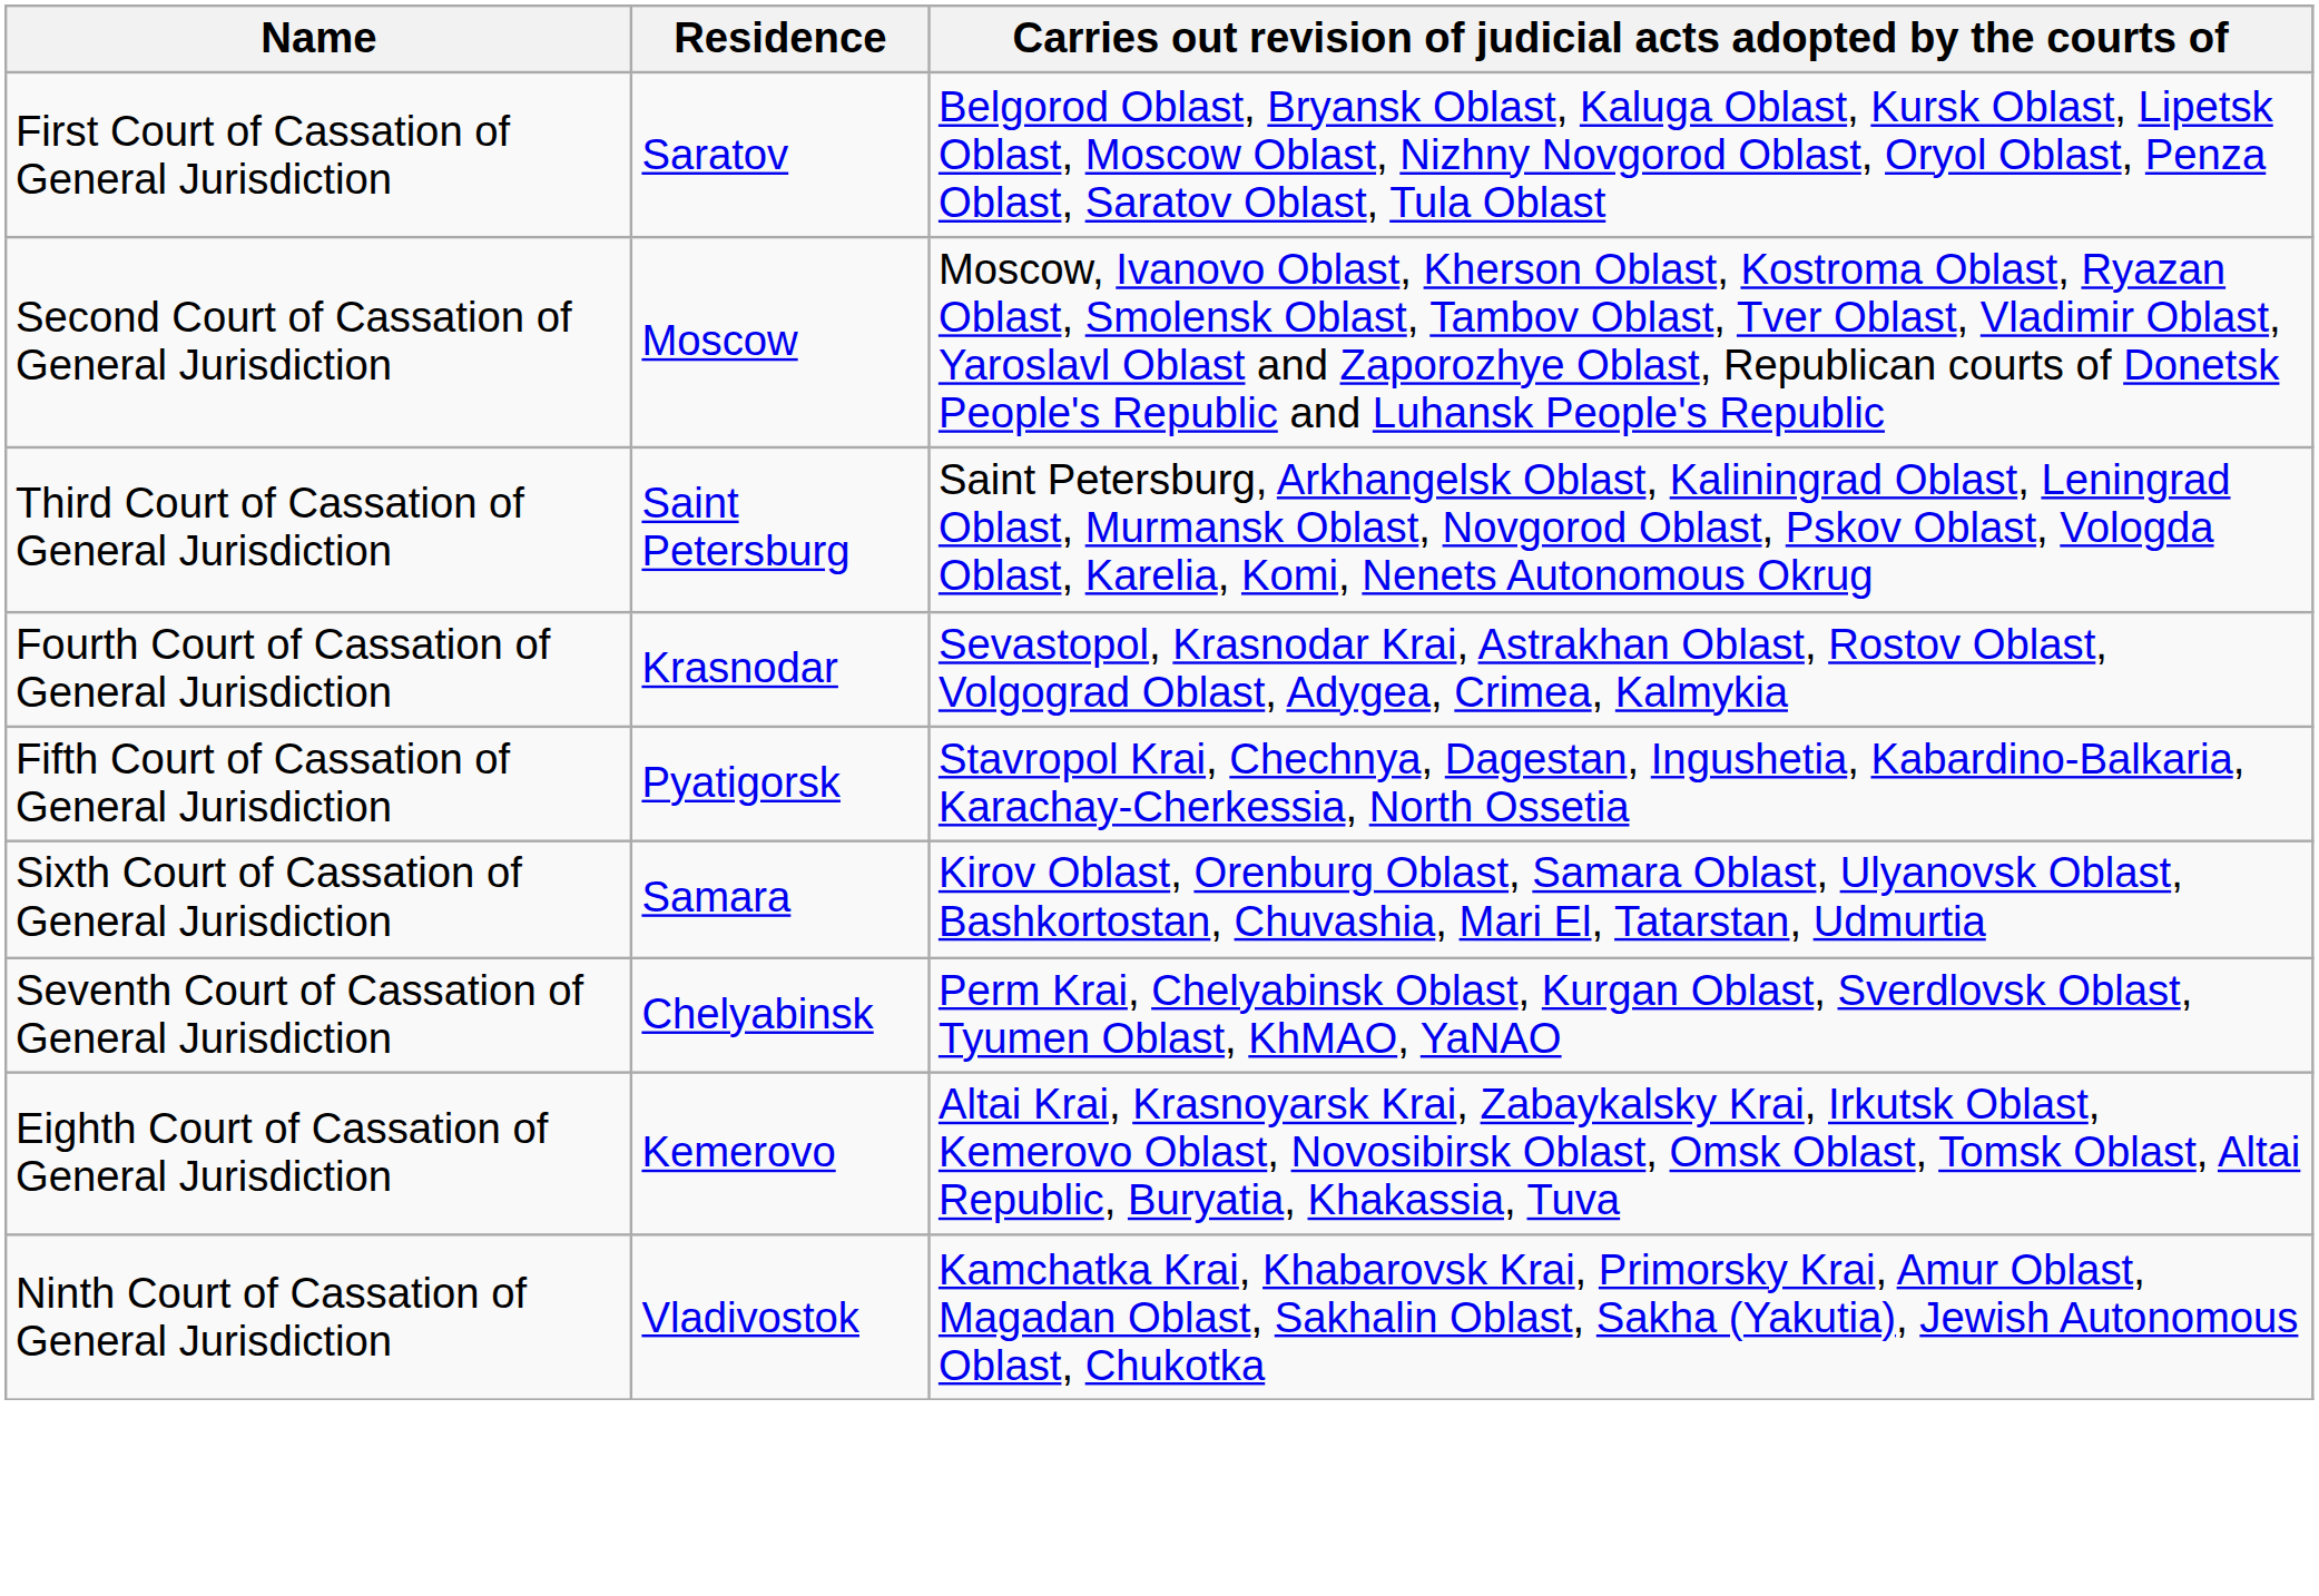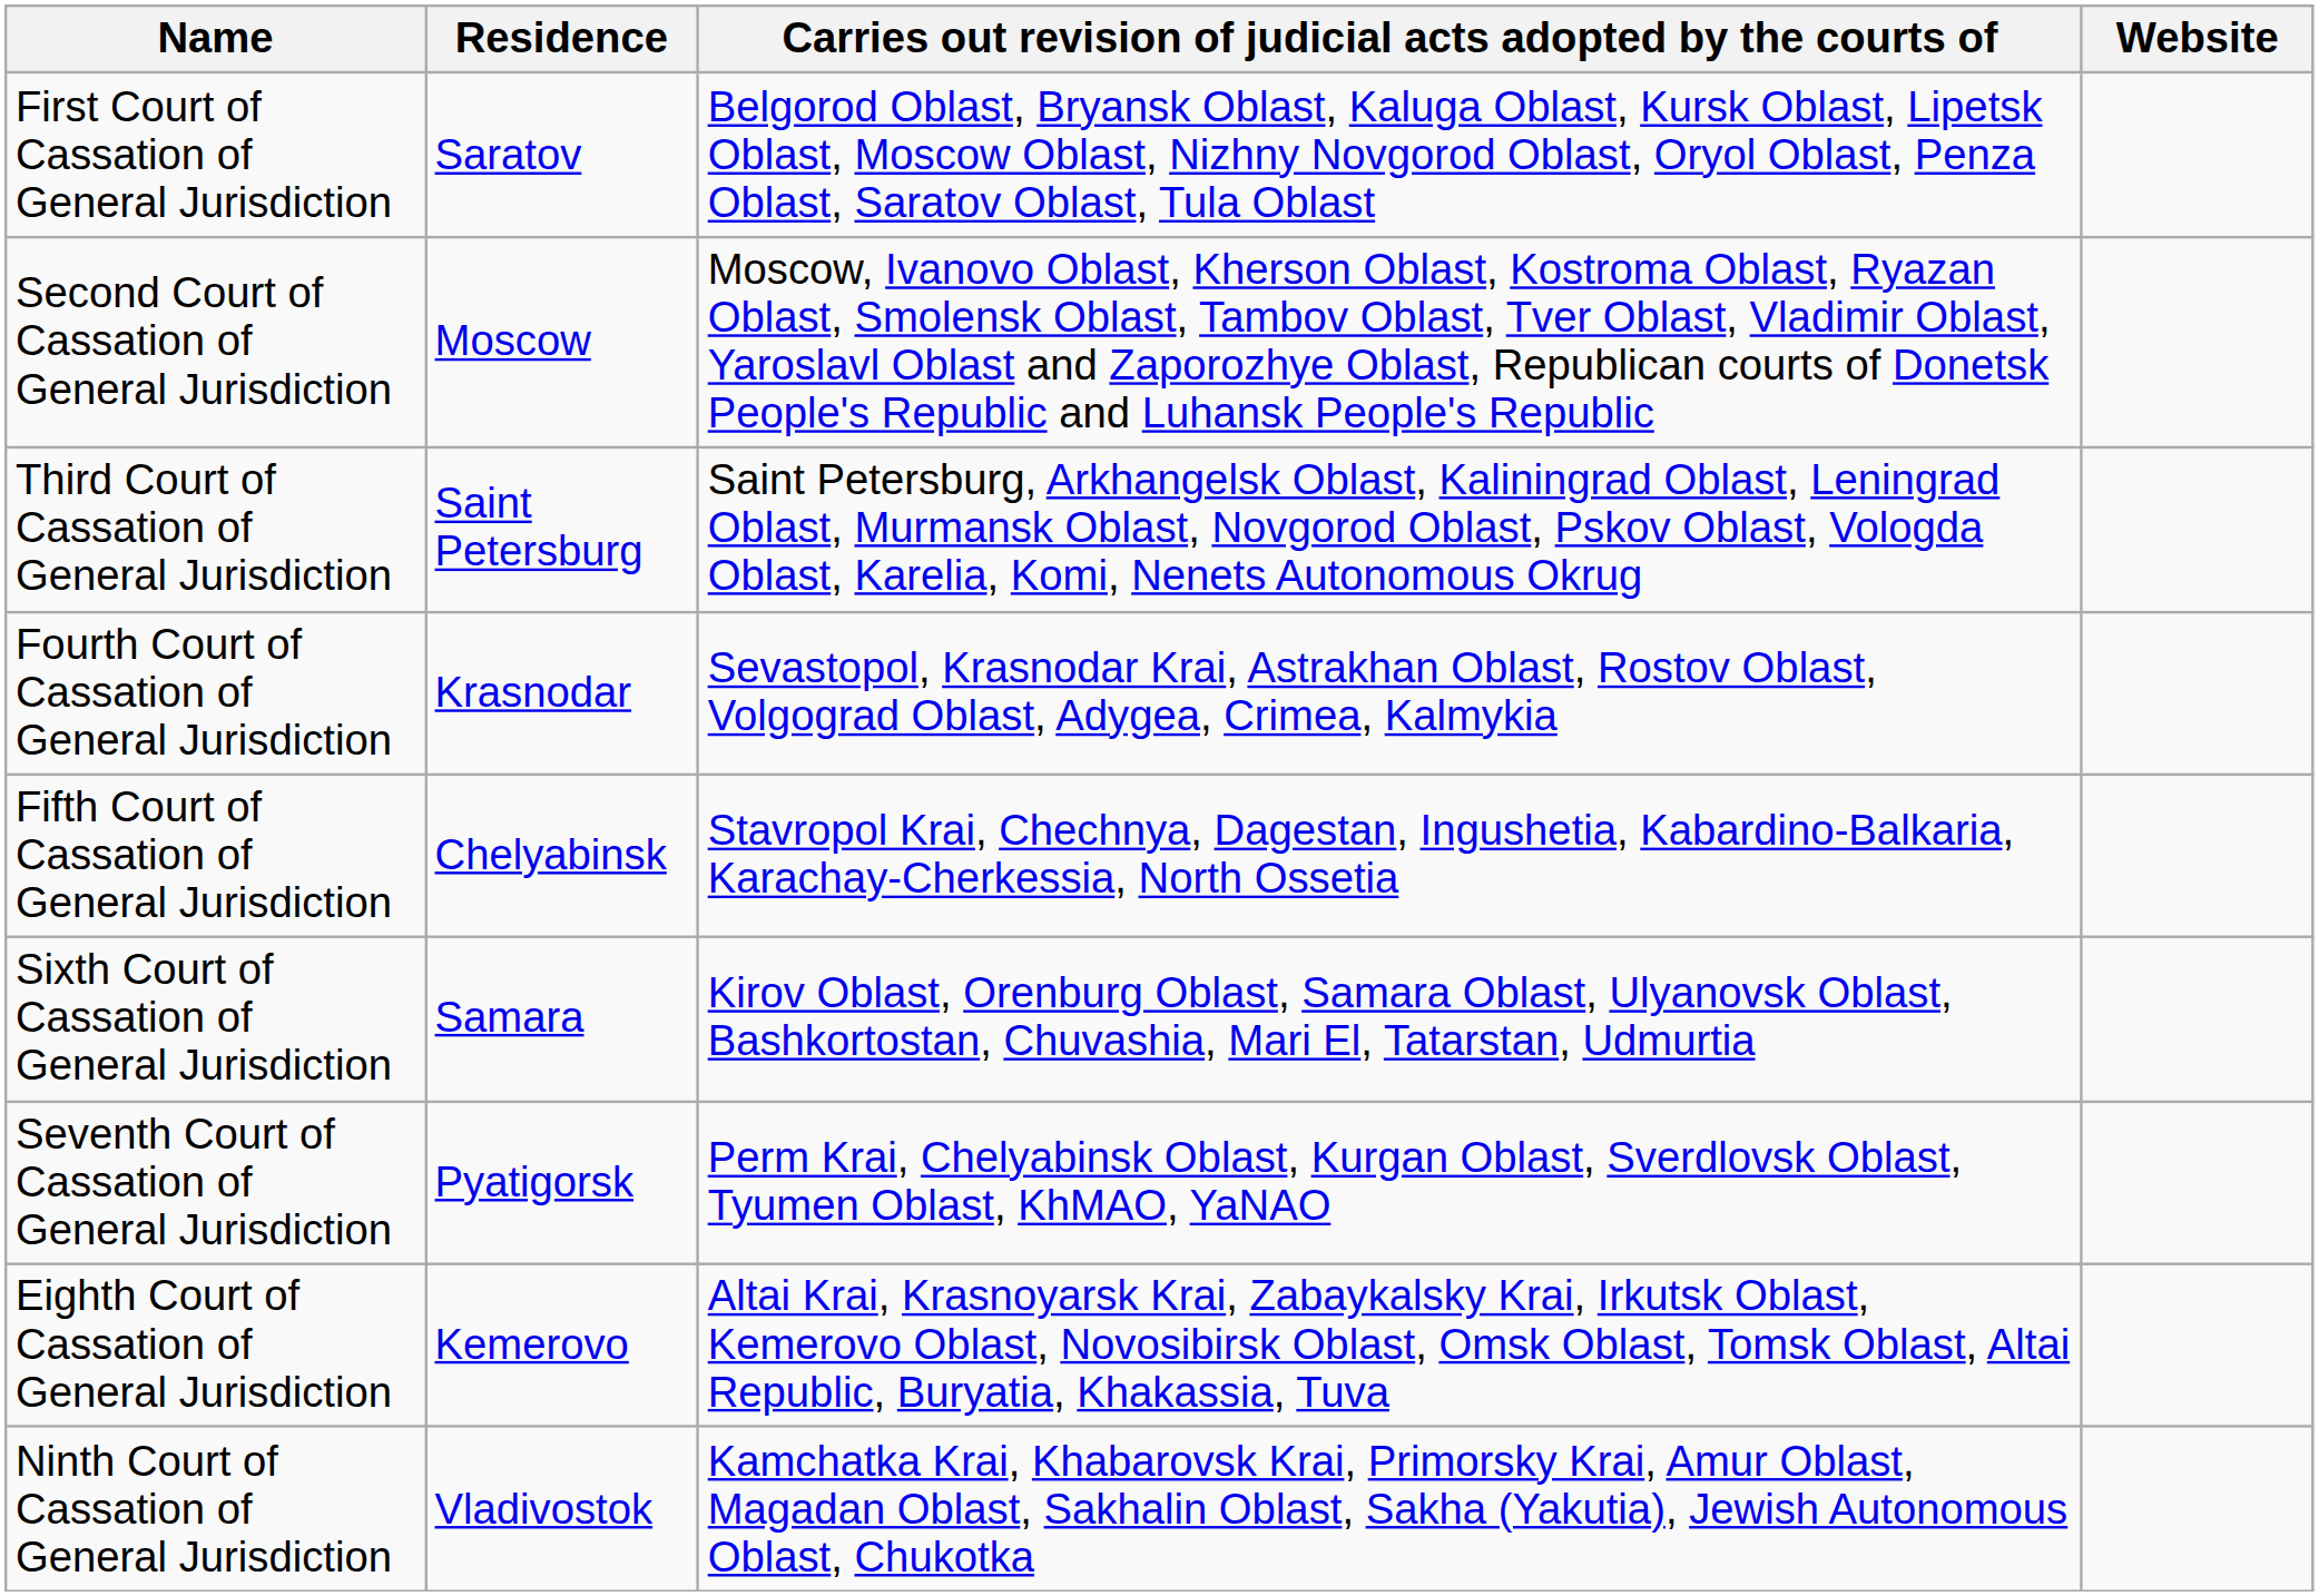+ column: Website
Fifth Court of Cassation of General Jurisdiction | Residence: Pyatigorsk -> Chelyabinsk
Seventh Court of Cassation of General Jurisdiction | Residence: Chelyabinsk -> Pyatigorsk
